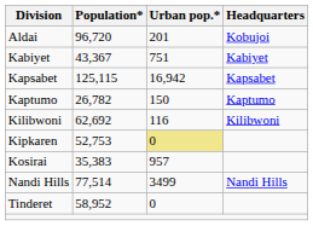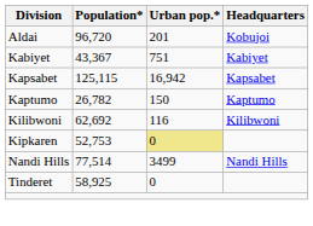- row: Kosirai | 35,383 | 957
Tinderet | Population*: 58,952 -> 58,925
